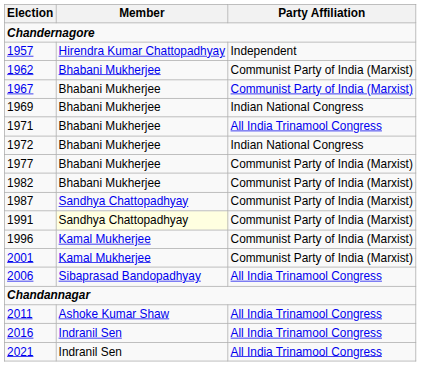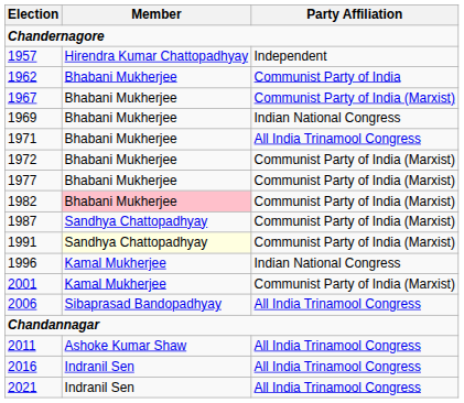1962 | Party Affiliation: Communist Party of India (Marxist) -> Communist Party of India
1972 | Party Affiliation: Indian National Congress -> Communist Party of India (Marxist)
1982 | Member: no background -> pink background
1996 | Party Affiliation: Communist Party of India (Marxist) -> Indian National Congress
